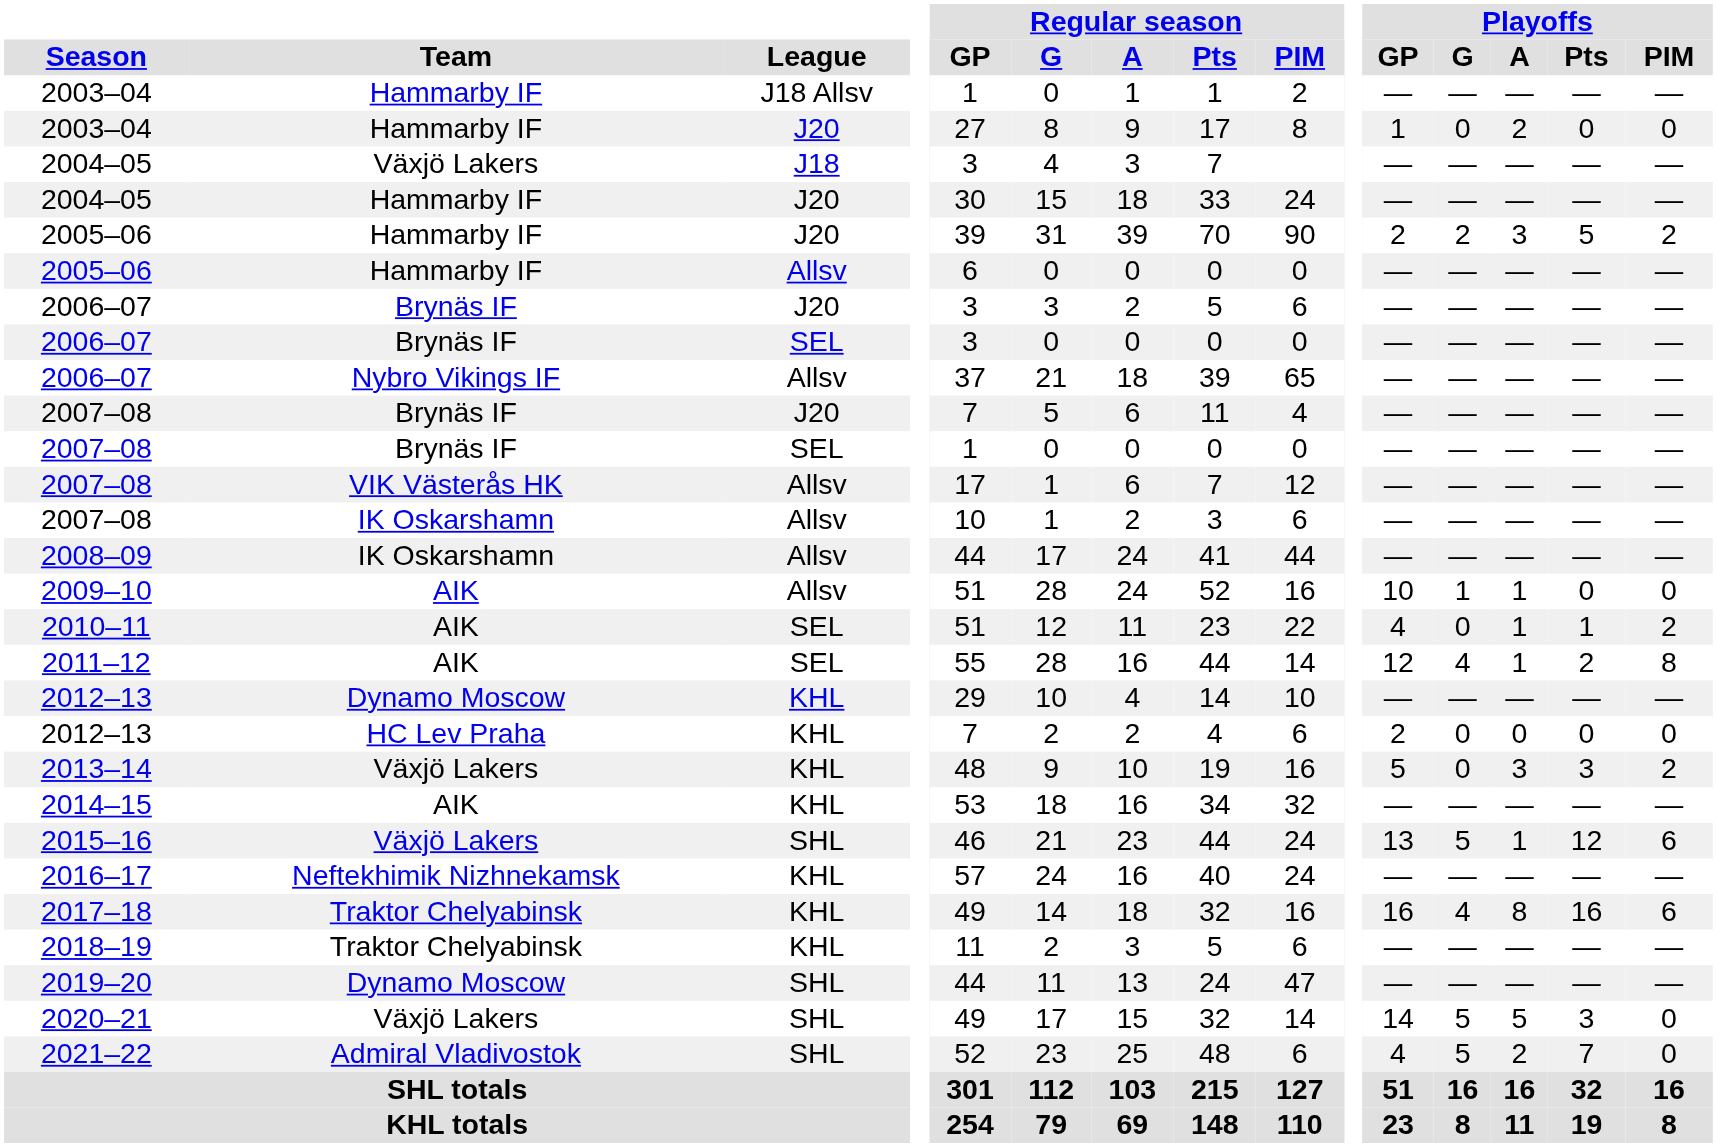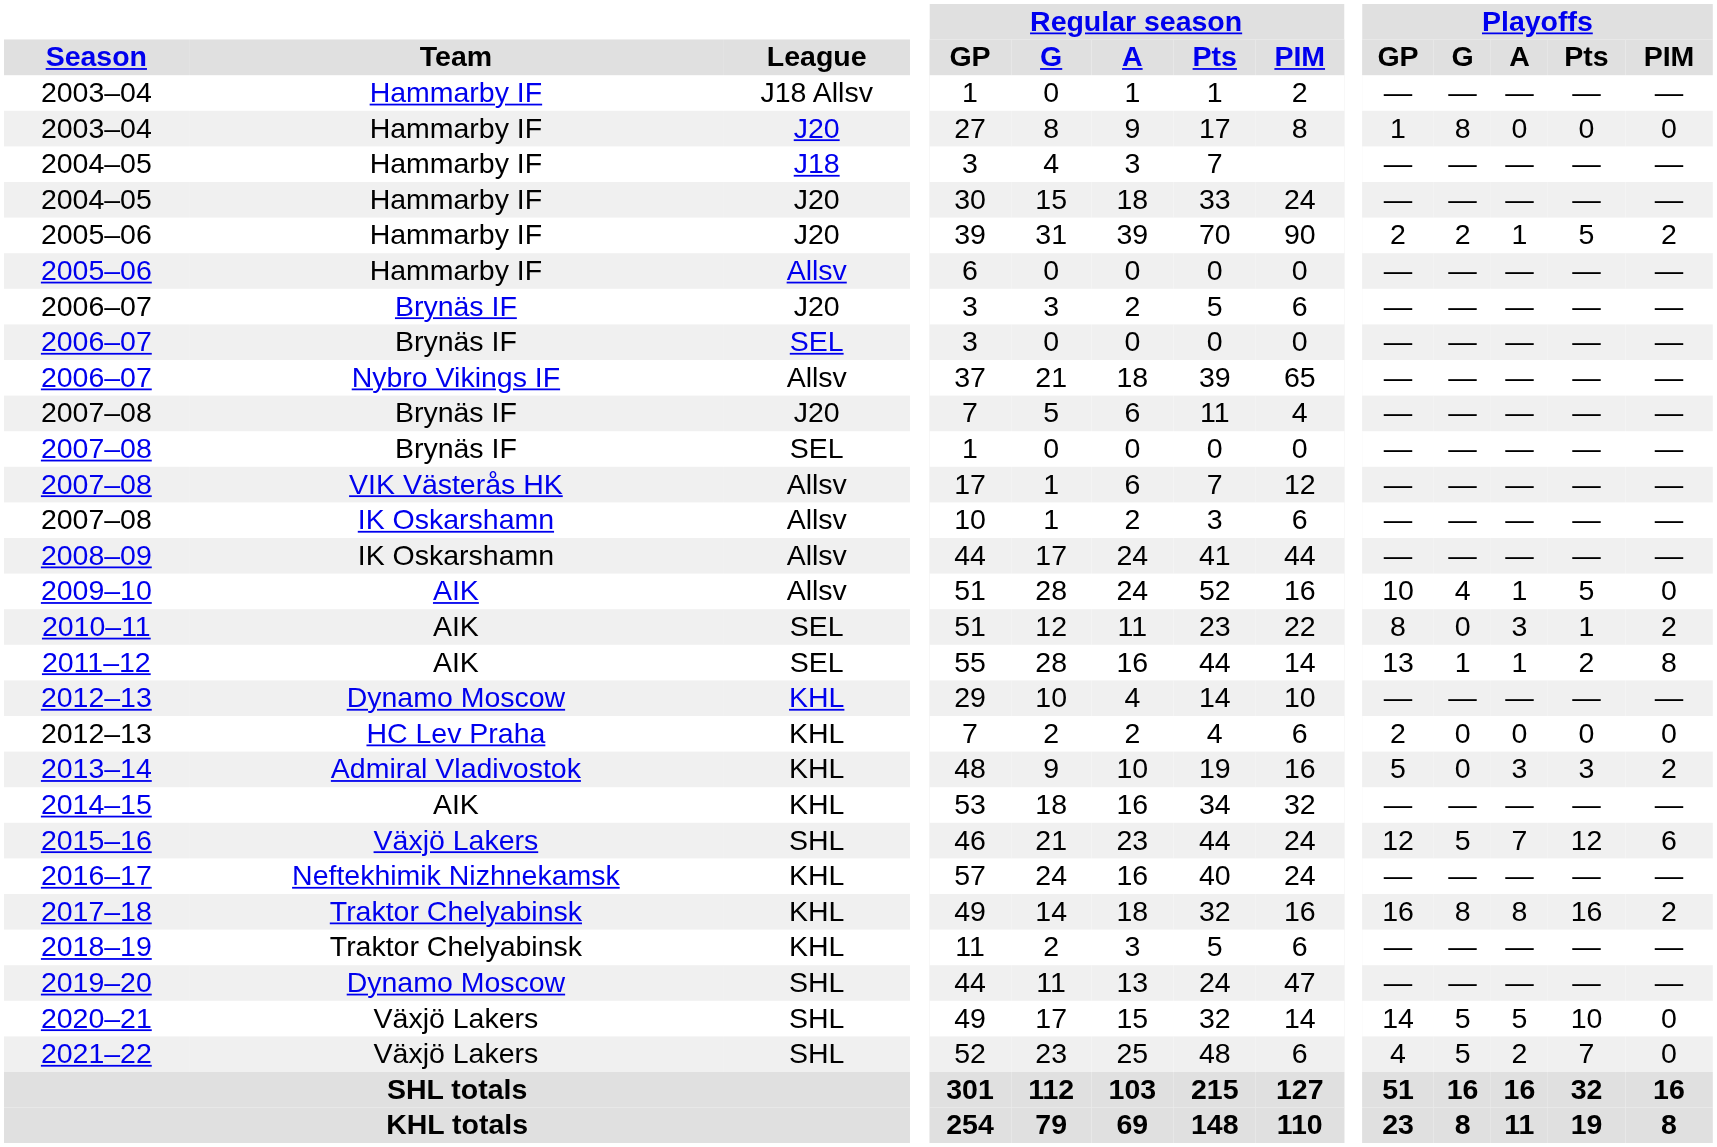2003–04 / J20 | Playoffs / G: 0 -> 8
2003–04 / J20 | Playoffs / A: 2 -> 0
2004–05 / J18 | Team: Växjö Lakers -> Hammarby IF
2005–06 / J20 | Playoffs / A: 3 -> 1
2009–10 | Playoffs / G: 1 -> 4
2009–10 | Playoffs / Pts: 0 -> 5
2010–11 | Playoffs / GP: 4 -> 8
2010–11 | Playoffs / A: 1 -> 3
2011–12 | Playoffs / GP: 12 -> 13
2011–12 | Playoffs / G: 4 -> 1
2013–14 | Team: Växjö Lakers -> Admiral Vladivostok
2015–16 | Playoffs / GP: 13 -> 12
2015–16 | Playoffs / A: 1 -> 7
2017–18 | Playoffs / G: 4 -> 8
2017–18 | Playoffs / PIM: 6 -> 2
2020–21 | Playoffs / Pts: 3 -> 10
2021–22 | Team: Admiral Vladivostok -> Växjö Lakers
